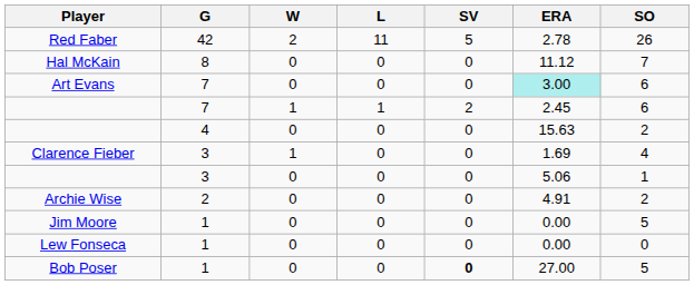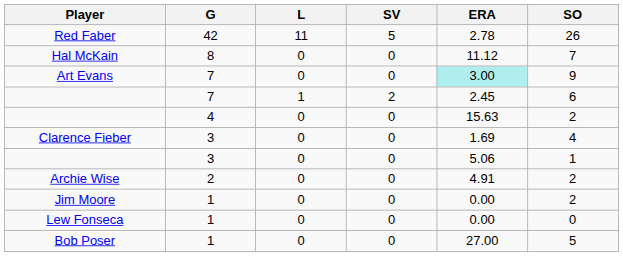- column: W | 2 | 0 | 0 | 1 | 0 | 1 | 0 | 0 | 0 | 0 | 0
Art Evans | SO: 6 -> 9
Jim Moore | SO: 5 -> 2
Bob Poser | SV: bold -> normal
